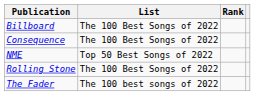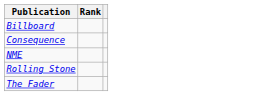- column: List | The 100 Best Songs of 2022 | The 100 Best Songs of 2022 | Top 50 Best Songs of 2022 | The 100 Best Songs of 2022 | The 100 best songs of 2022
